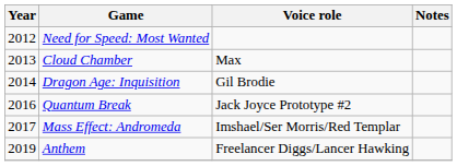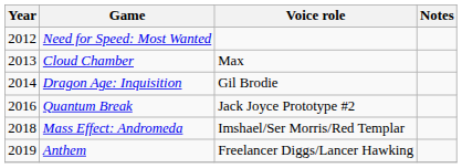Mass Effect: Andromeda | Year: 2017 -> 2018
